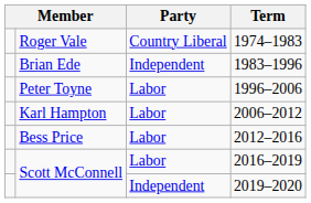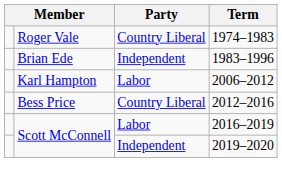- row: Peter Toyne | Labor | 1996–2006
2012–2016 | Party: Labor -> Country Liberal
